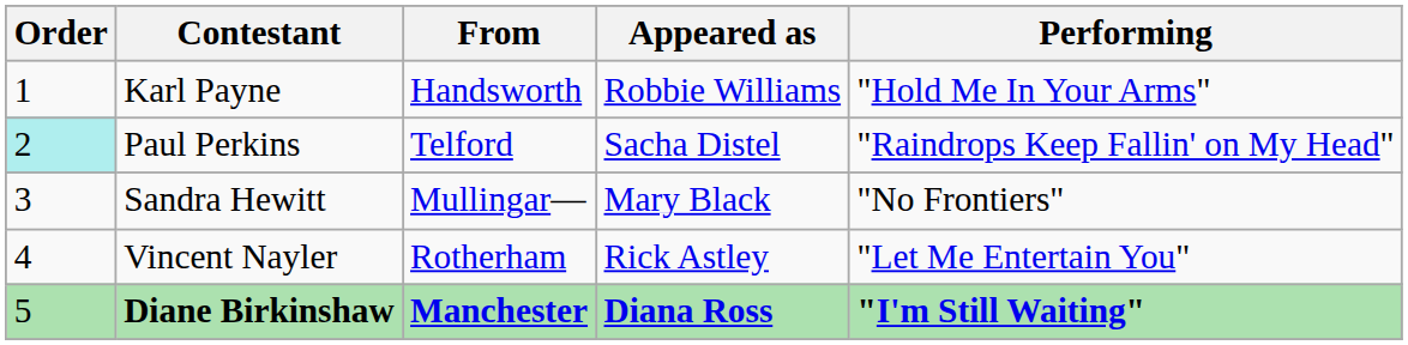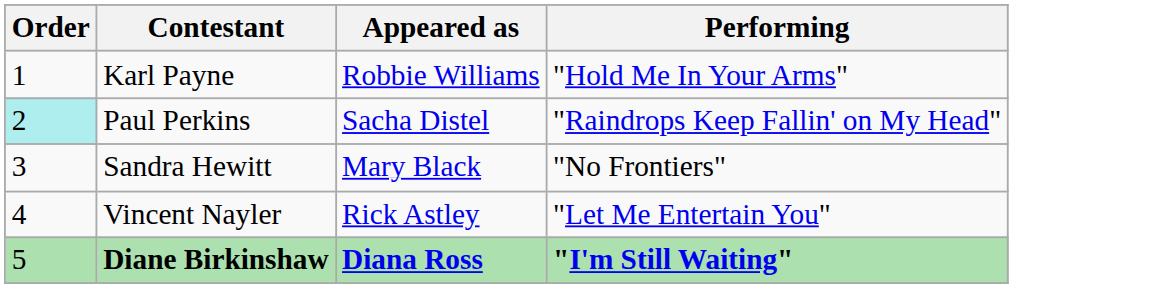- column: From | Handsworth | Telford | Mullingar— | Rotherham | Manchester
